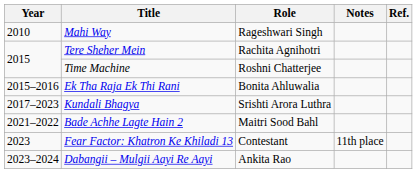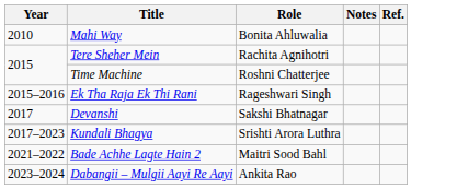Mahi Way | Role: Rageshwari Singh -> Bonita Ahluwalia
Ek Tha Raja Ek Thi Rani | Role: Bonita Ahluwalia -> Rageshwari Singh
+ row: 2017 | Devanshi | Sakshi Bhatnagar
- row: 2023 | Fear Factor: Khatron Ke Khiladi 13 | Contestant | 11th place
